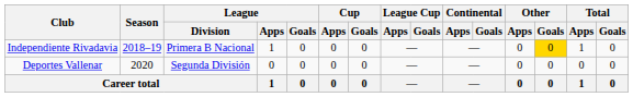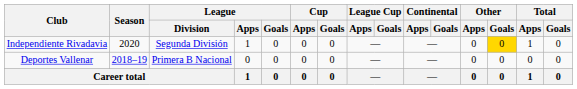Independiente Rivadavia | Season: 2018–19 -> 2020
Independiente Rivadavia | League / Division: Primera B Nacional -> Segunda División
Deportes Vallenar | Season: 2020 -> 2018–19
Deportes Vallenar | League / Division: Segunda División -> Primera B Nacional
